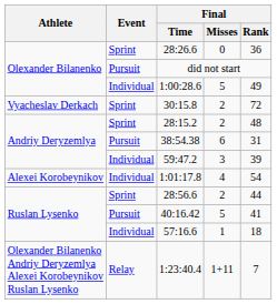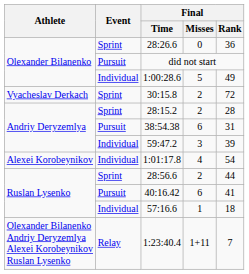28:15.2 | Final / Rank: 48 -> 28
40:16.42 | Final / Misses: 5 -> 6
